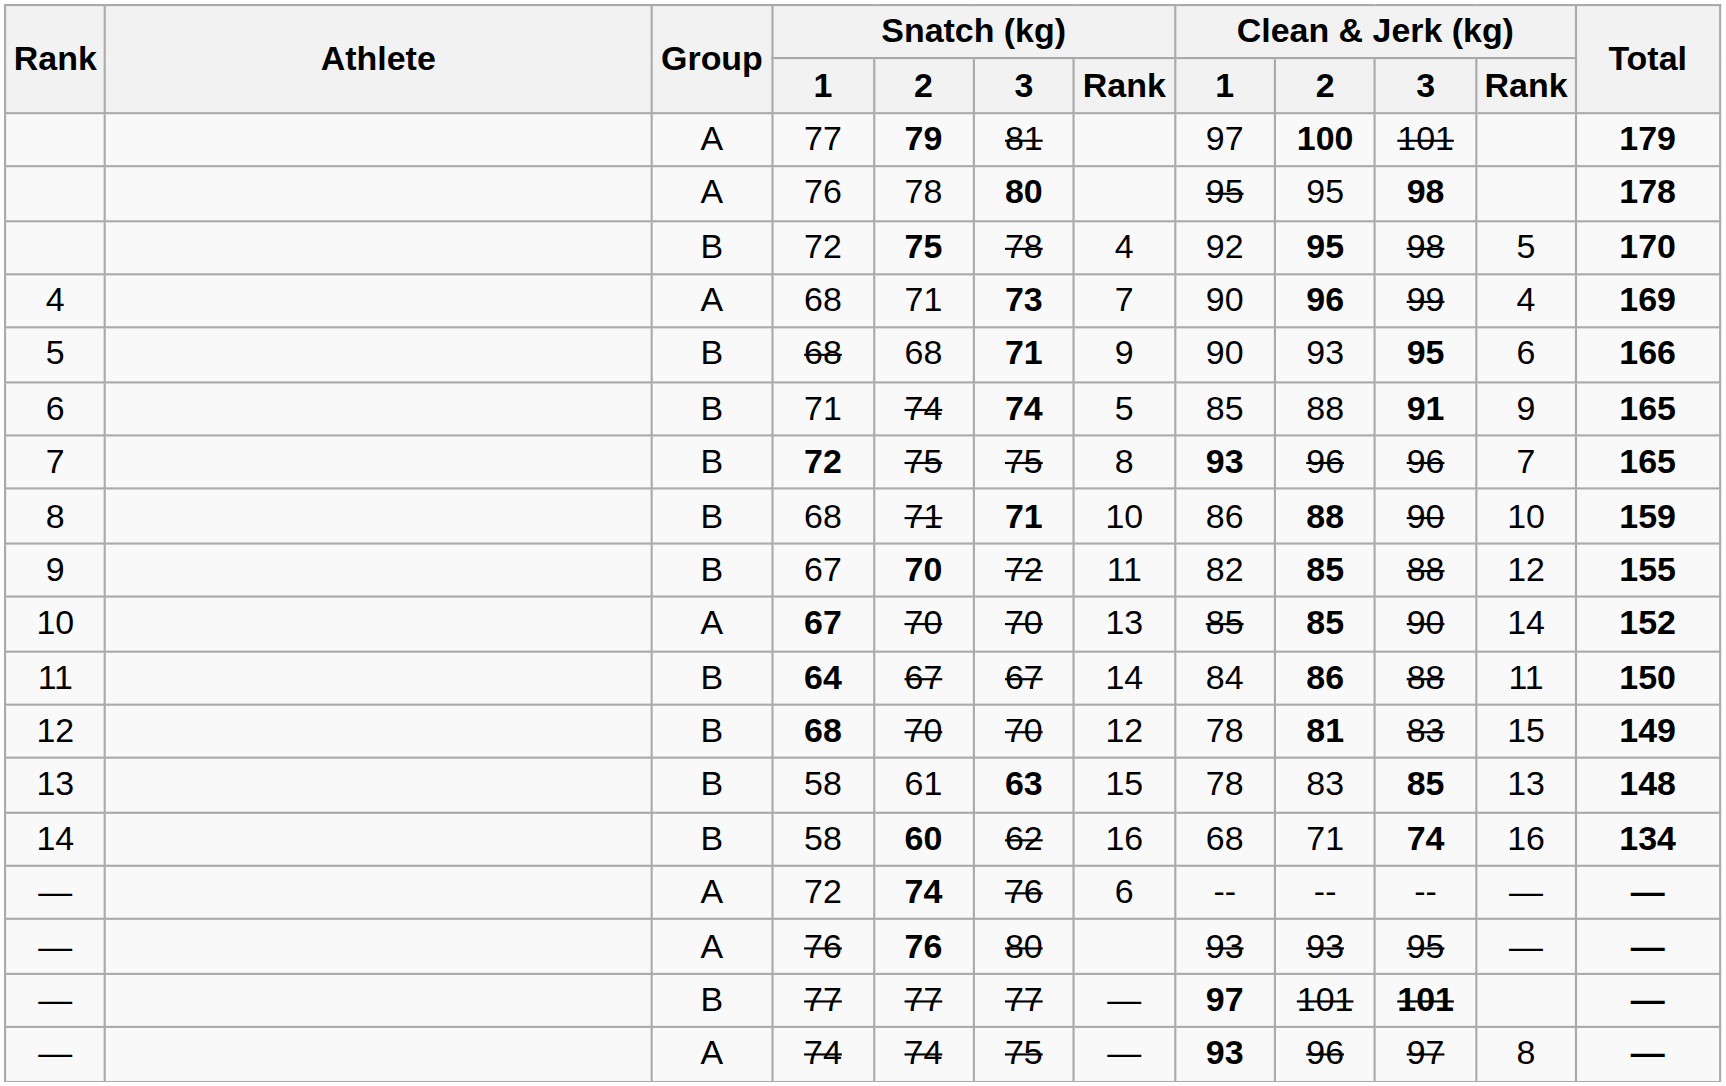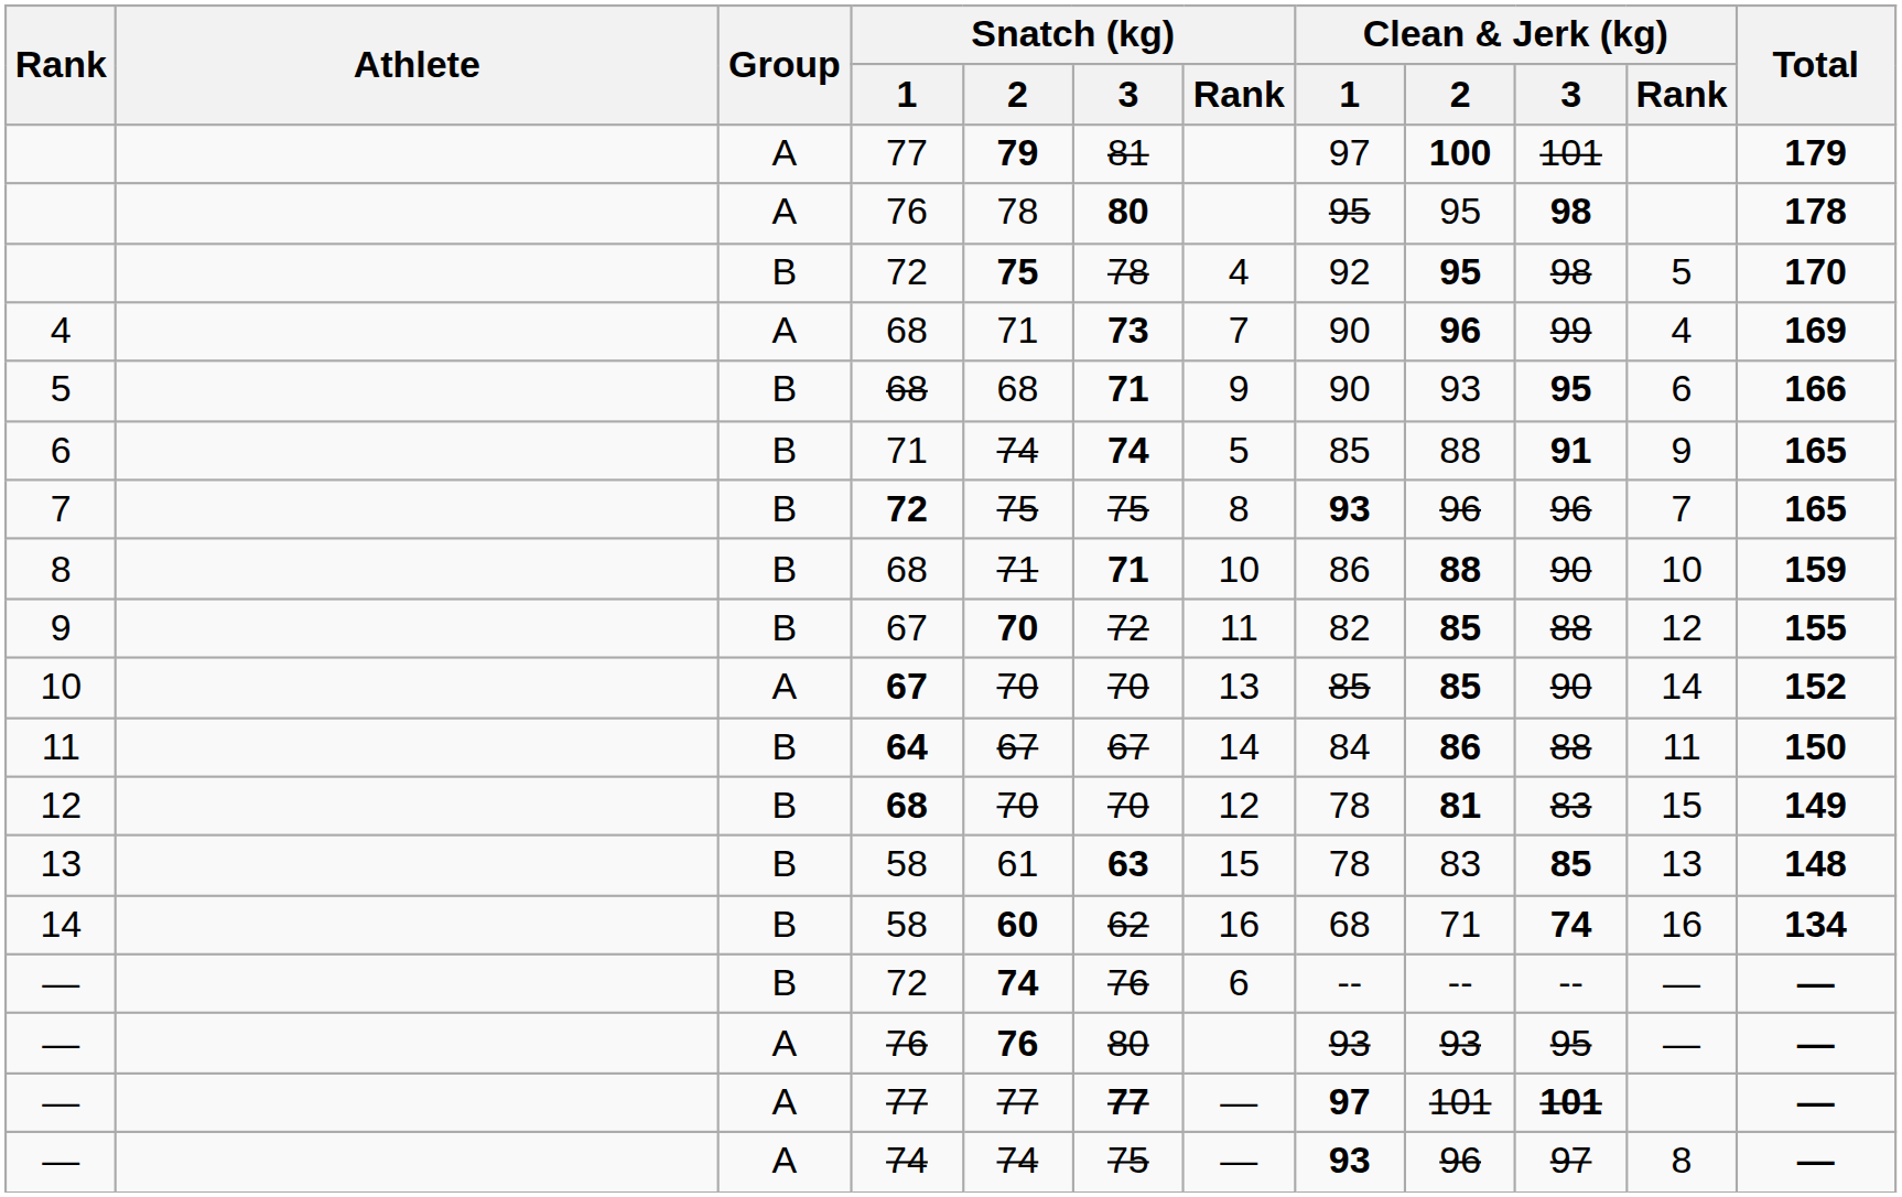— / 72 | Group: A -> B
— / 77 | Group: B -> A
— / 77 | Snatch (kg) / 3: normal -> bold
